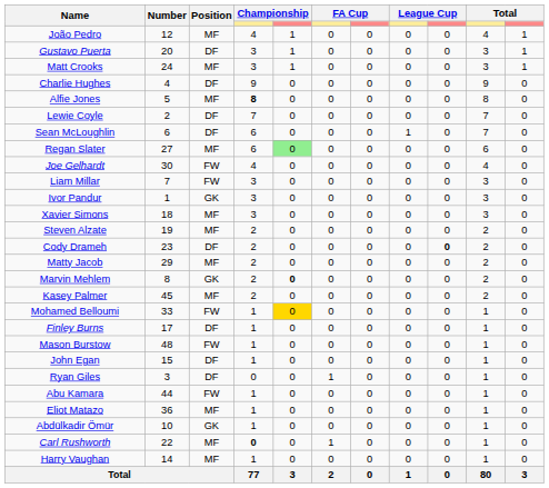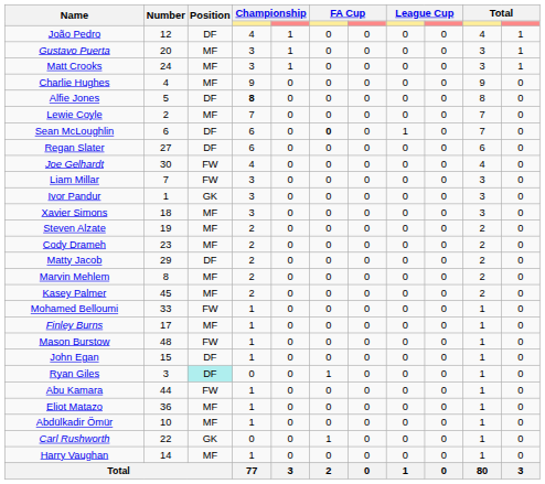João Pedro | Position: MF -> DF
Gustavo Puerta | Position: DF -> MF
Charlie Hughes | Position: DF -> MF
Alfie Jones | Position: MF -> DF
Lewie Coyle | Position: DF -> MF
Sean McLoughlin | column 6: normal -> bold
Regan Slater | Position: MF -> DF
Regan Slater | column 5: lightgreen background -> no background
Cody Drameh | Position: DF -> MF
Cody Drameh | column 9: bold -> normal
Matty Jacob | Position: MF -> DF
Marvin Mehlem | Position: GK -> MF
Marvin Mehlem | column 5: bold -> normal
Mohamed Belloumi | column 5: gold background -> no background
Finley Burns | Position: DF -> MF
Ryan Giles | Position: no background -> paleturquoise background
Abdülkadir Ömür | Position: GK -> MF
Carl Rushworth | Position: MF -> GK
Carl Rushworth | column 4: bold -> normal
